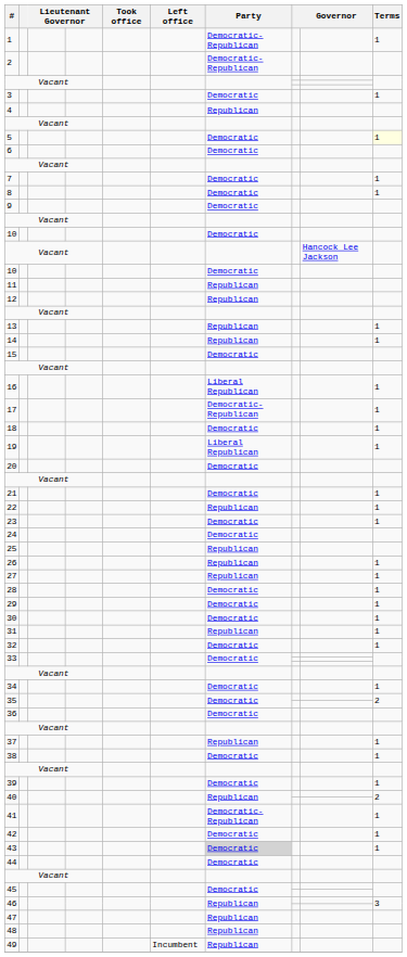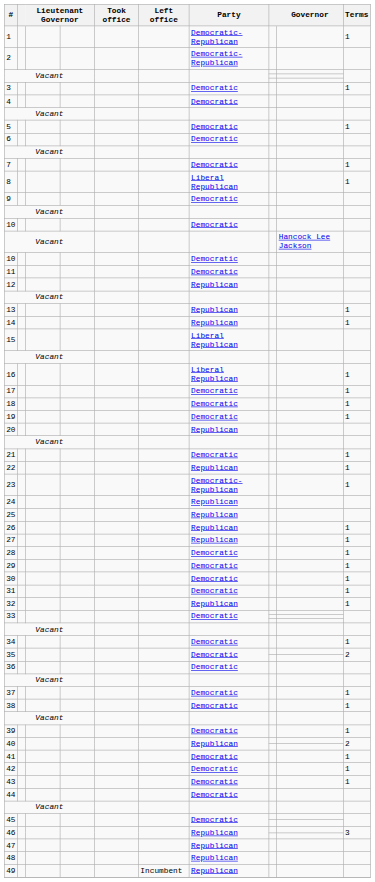4 | Party: Republican -> Democratic
5 | Terms: lightyellow background -> no background
8 | Party: Democratic -> Liberal Republican
11 | Party: Republican -> Democratic
15 | Party: Democratic -> Liberal Republican
17 | Party: Democratic-Republican -> Democratic
19 | Party: Liberal Republican -> Democratic
20 | Party: Democratic -> Republican
23 | Party: Democratic -> Democratic-Republican
24 | Party: Democratic -> Republican
31 | Party: Republican -> Democratic
32 | Party: Democratic -> Republican
37 | Party: Republican -> Democratic
41 | Party: Democratic-Republican -> Democratic
43 | Party: lightgrey background -> no background
